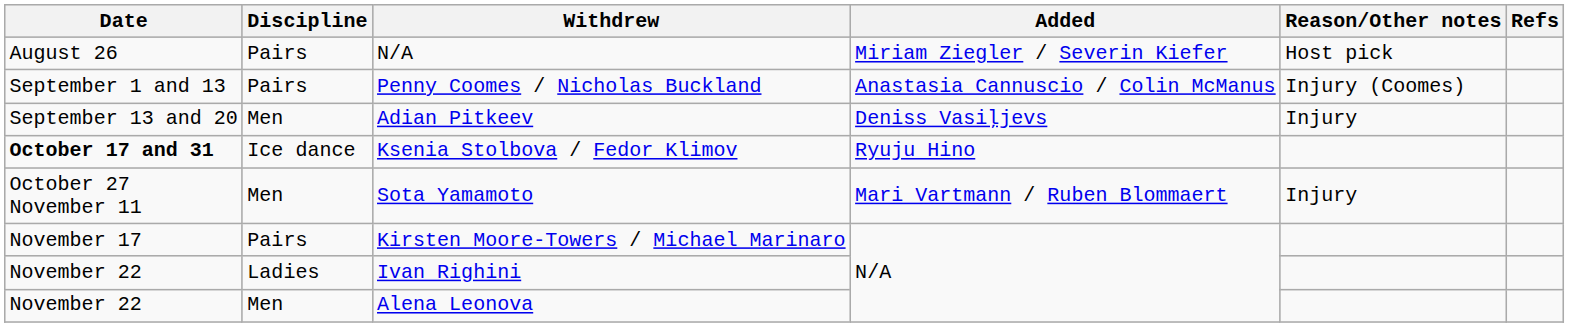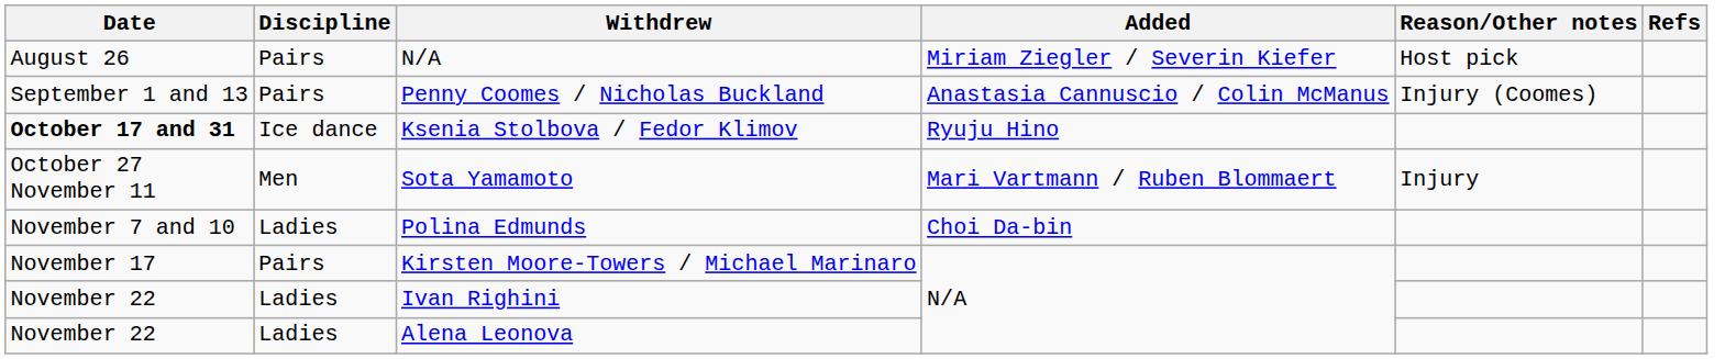- row: September 13 and 20 | Men | Adian Pitkeev | Deniss Vasiļjevs | Injury
+ row: November 7 and 10 | Ladies | Polina Edmunds | Choi Da-bin
Alena Leonova | Discipline: Men -> Ladies
